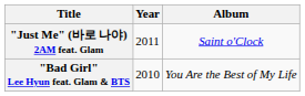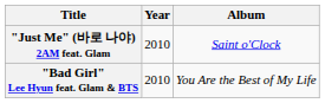"Just Me" (바로 나야) 2AM feat. Glam | Year: 2011 -> 2010
